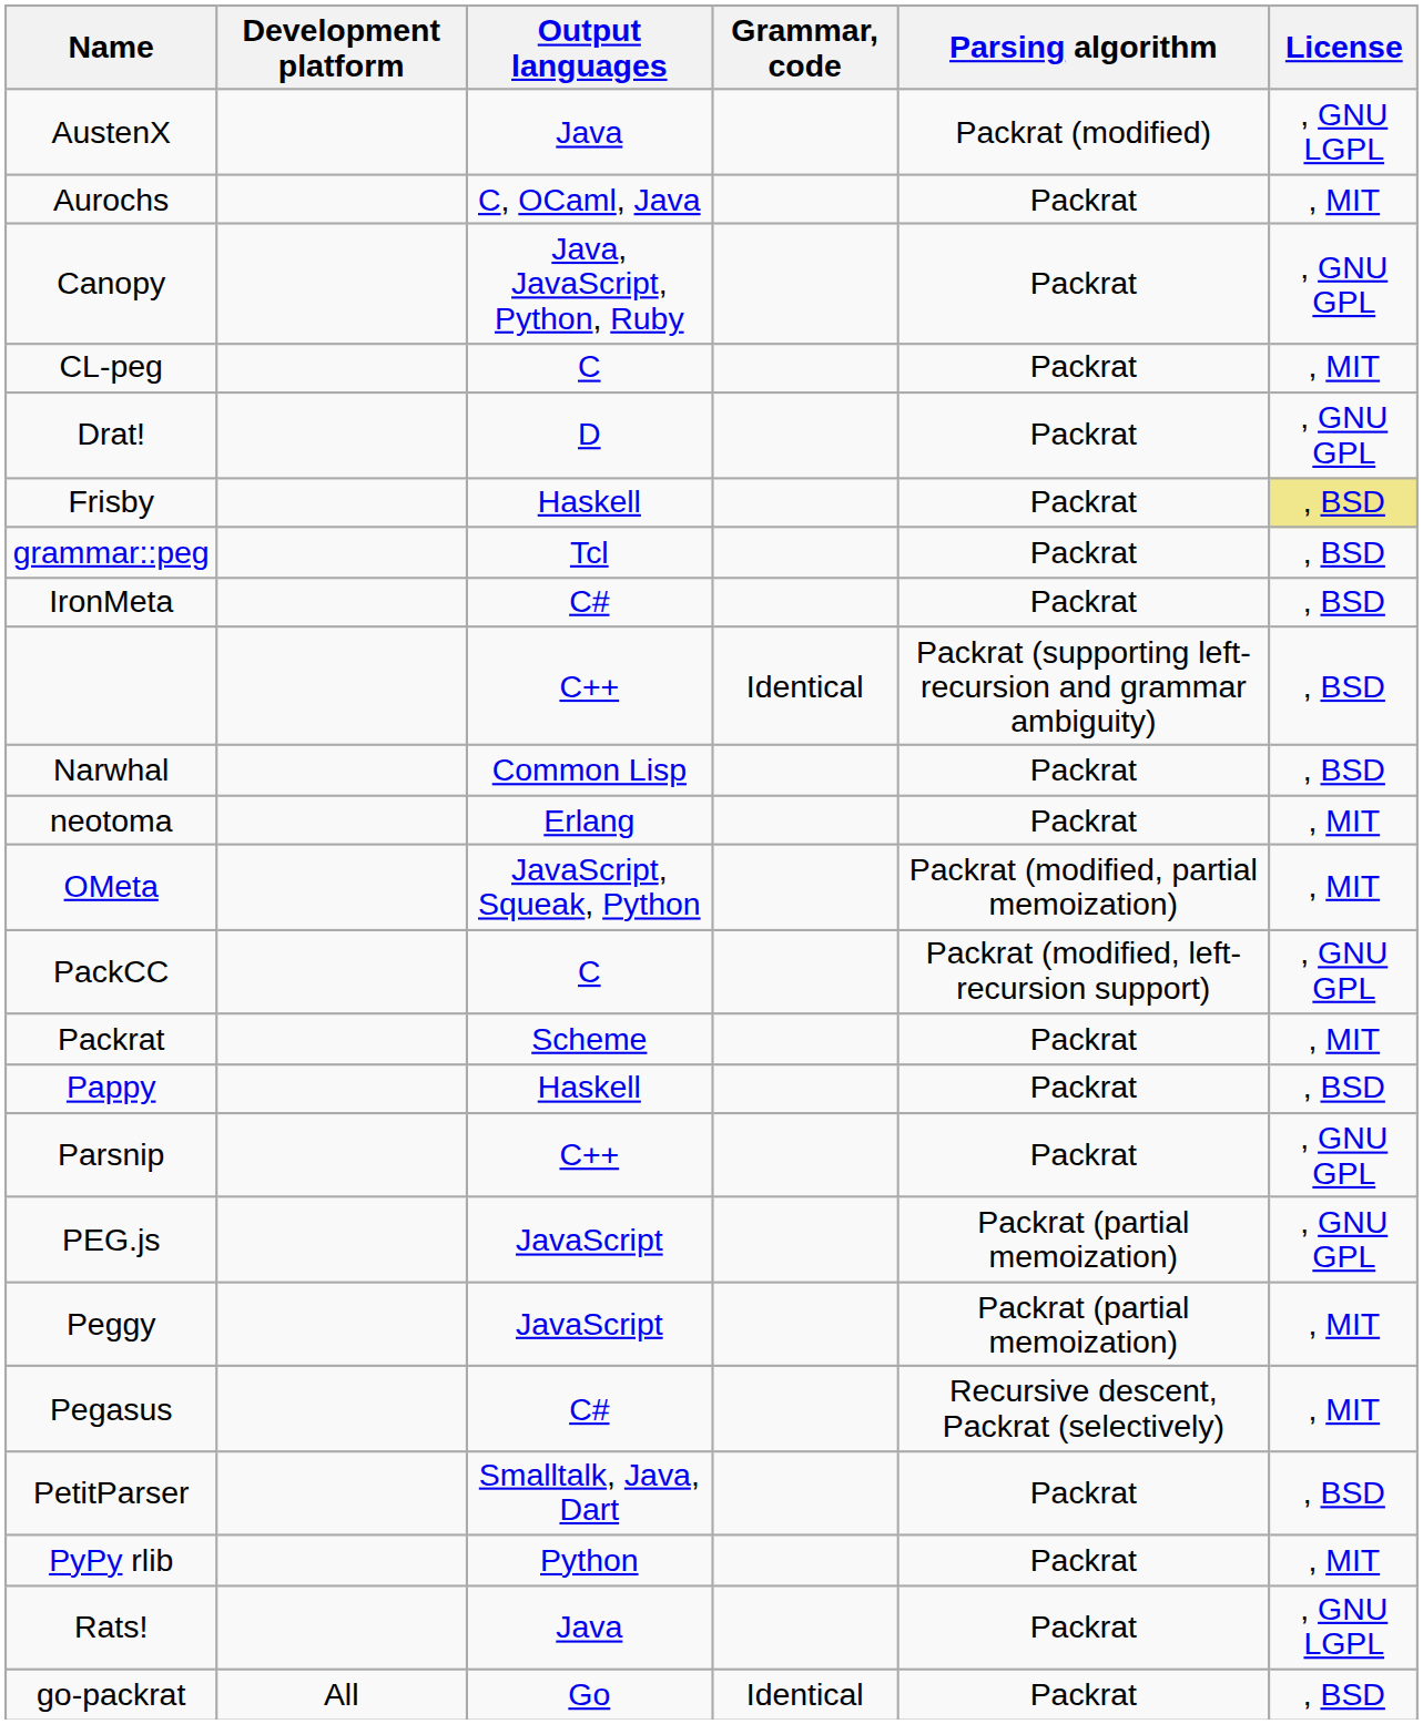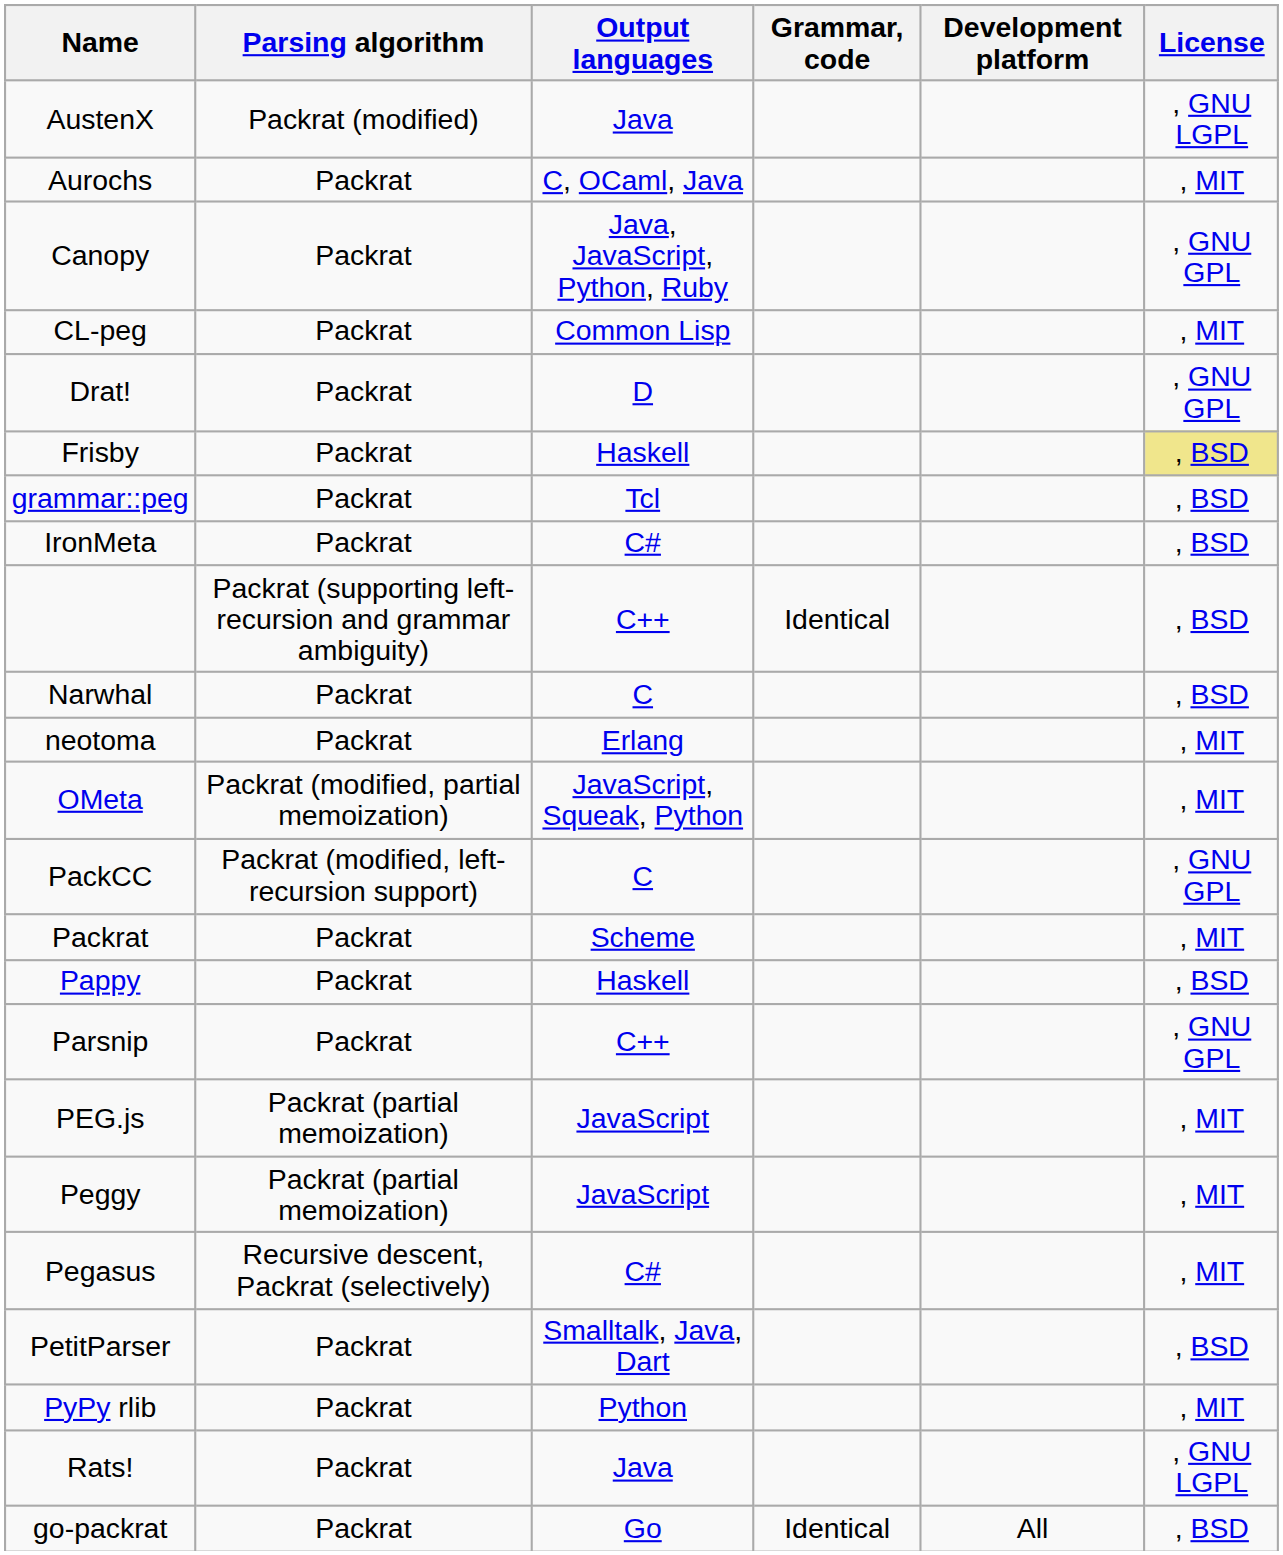columns swapped: Parsing algorithm <-> Development platform
CL-peg | Output languages: C -> Common Lisp
Narwhal | Output languages: Common Lisp -> C
PEG.js | License: , GNU GPL -> , MIT
